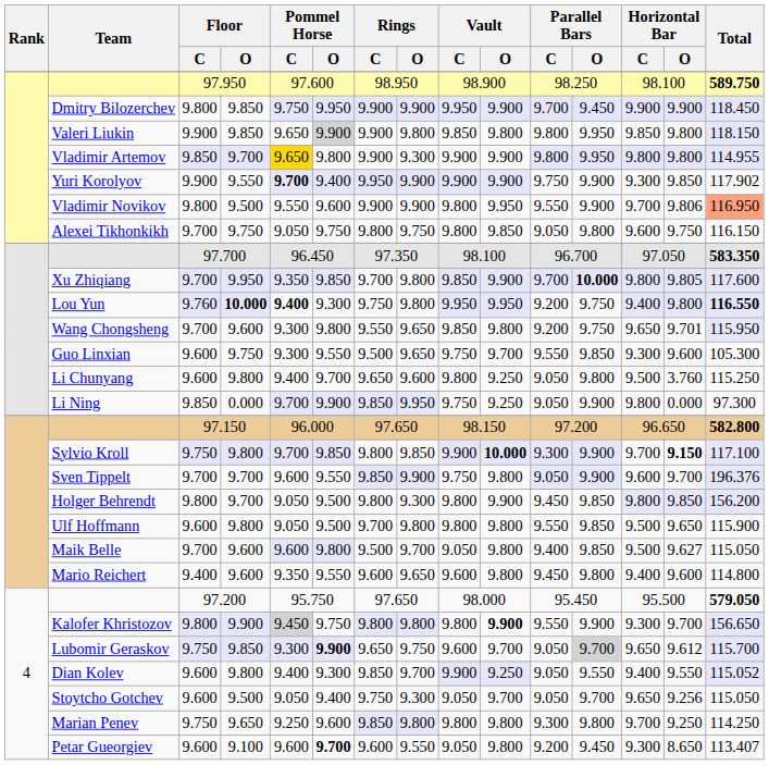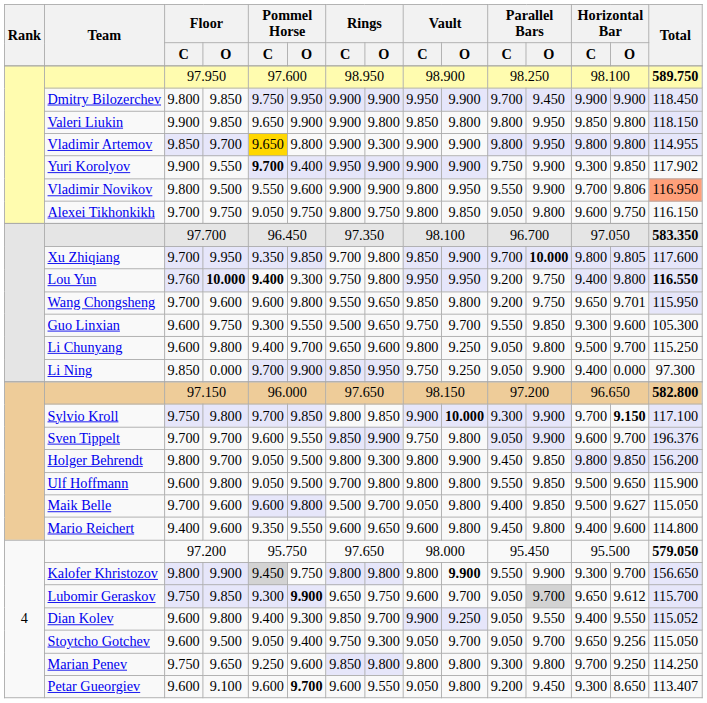Valeri Liukin | Pommel Horse / O: lightgrey background -> no background
Wang Chongsheng | Pommel Horse / C: 9.300 -> 9.600
Li Chunyang | Horizontal Bar / O: 3.760 -> 9.700
Li Ning | Horizontal Bar / C: 9.800 -> 9.400
